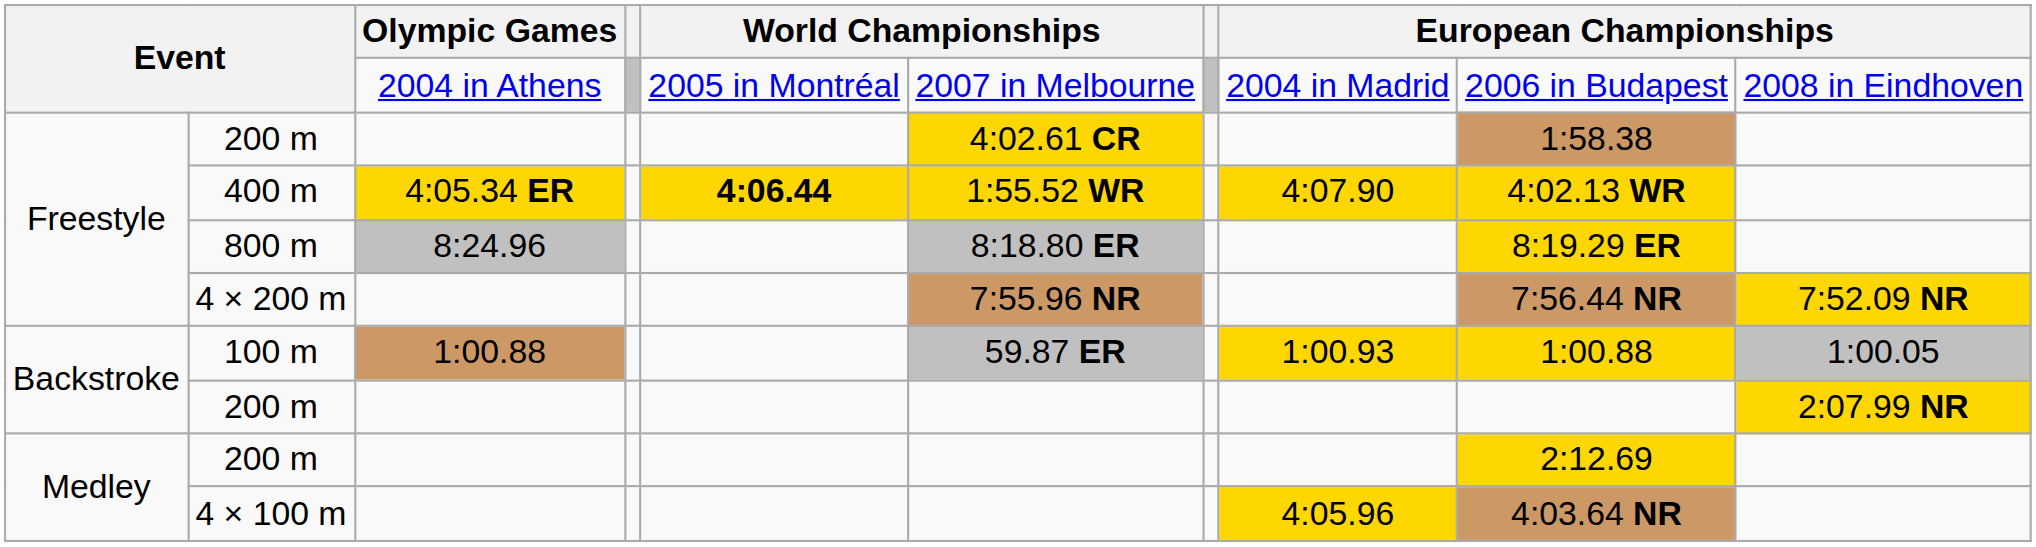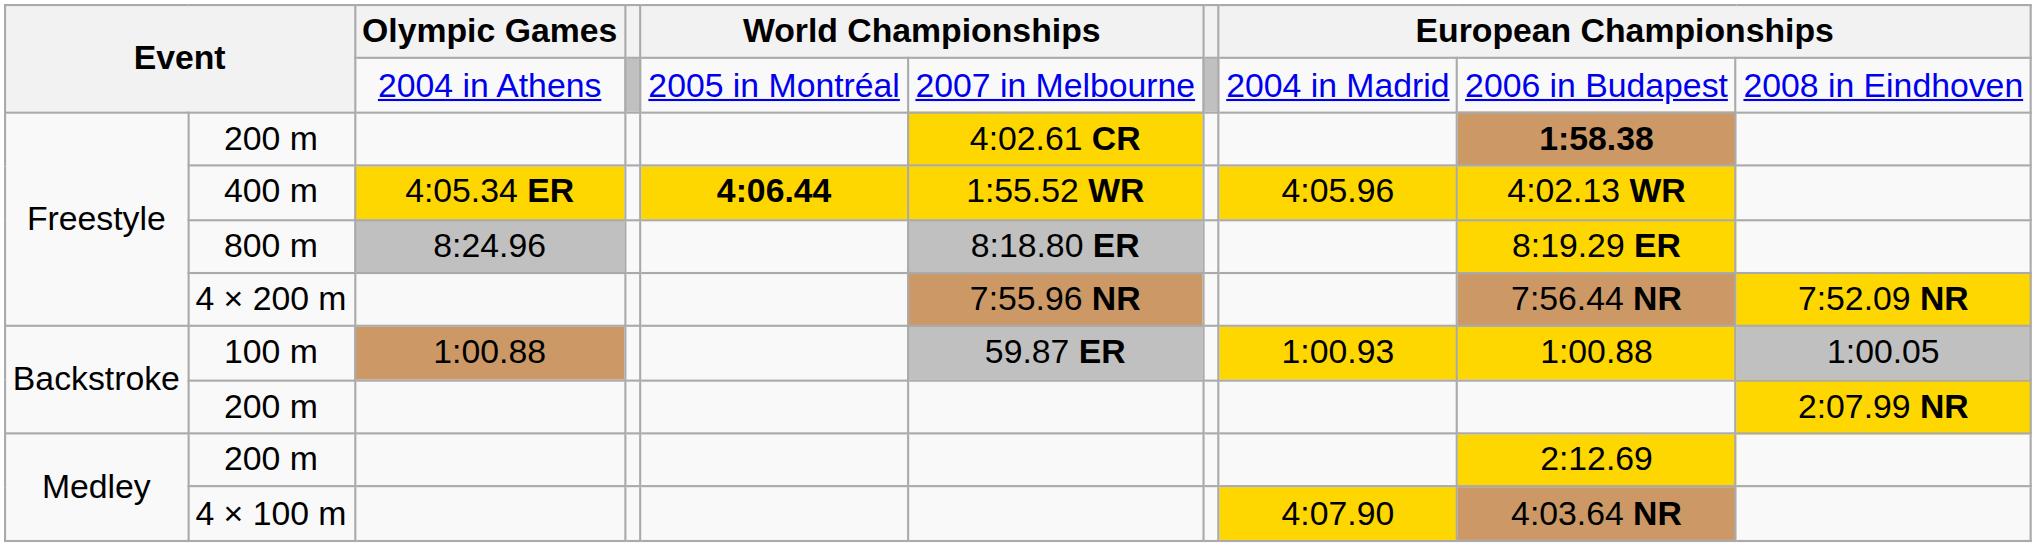Freestyle / 200 m | column 9: normal -> bold
400 m | column 8: 4:07.90 -> 4:05.96
4 × 100 m | column 8: 4:05.96 -> 4:07.90
